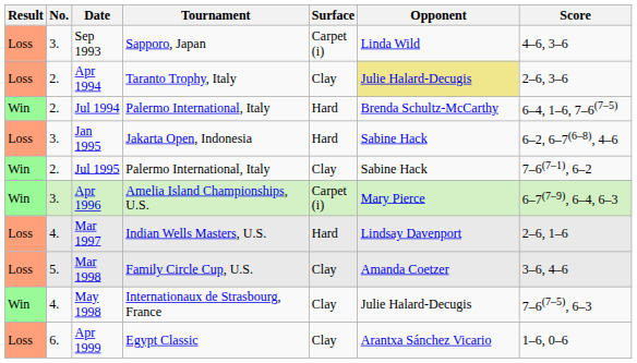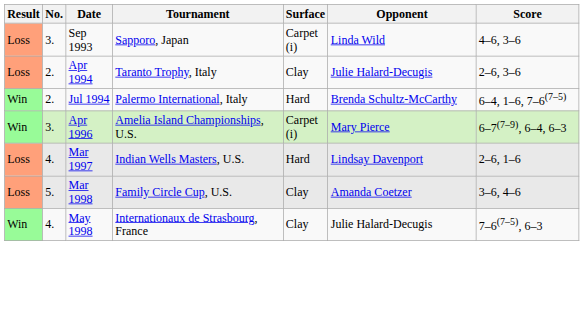Apr 1994 | Opponent: khaki background -> no background
- row: Loss | 3. | Jan 1995 | Jakarta Open, Indonesia | Hard | Sabine Hack | 6–2, 6–7(6–8), 4–6
- row: Win | 2. | Jul 1995 | Palermo International, Italy | Clay | Sabine Hack | 7–6(7–1), 6–2
- row: Loss | 6. | Apr 1999 | Egypt Classic | Clay | Arantxa Sánchez Vicario | 1–6, 0–6
